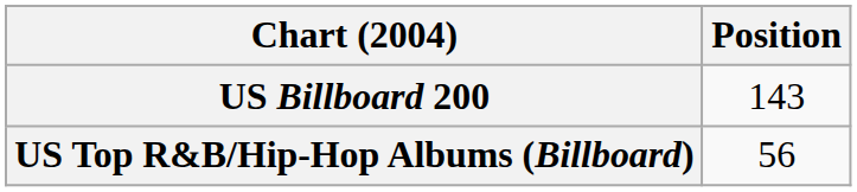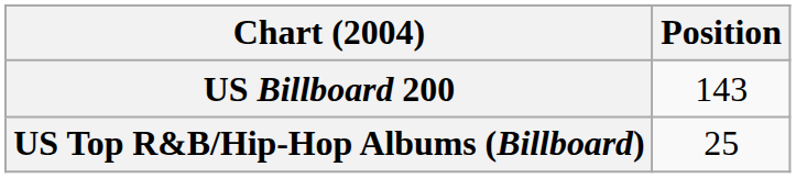US Top R&B/Hip-Hop Albums (Billboard) | Position: 56 -> 25
